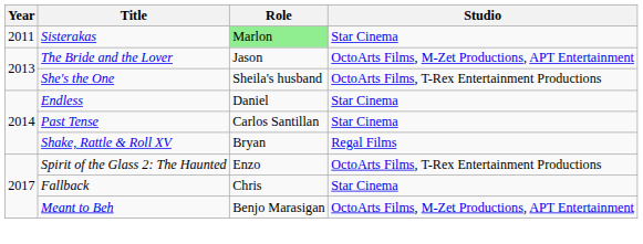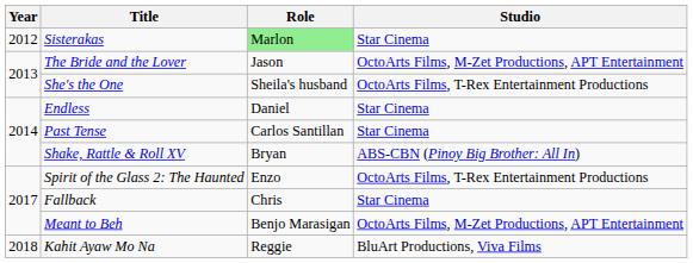Sisterakas | Year: 2011 -> 2012
Shake, Rattle & Roll XV | Studio: Regal Films -> ABS-CBN (Pinoy Big Brother: All In)
+ row: 2018 | Kahit Ayaw Mo Na | Reggie | BluArt Productions, Viva Films
